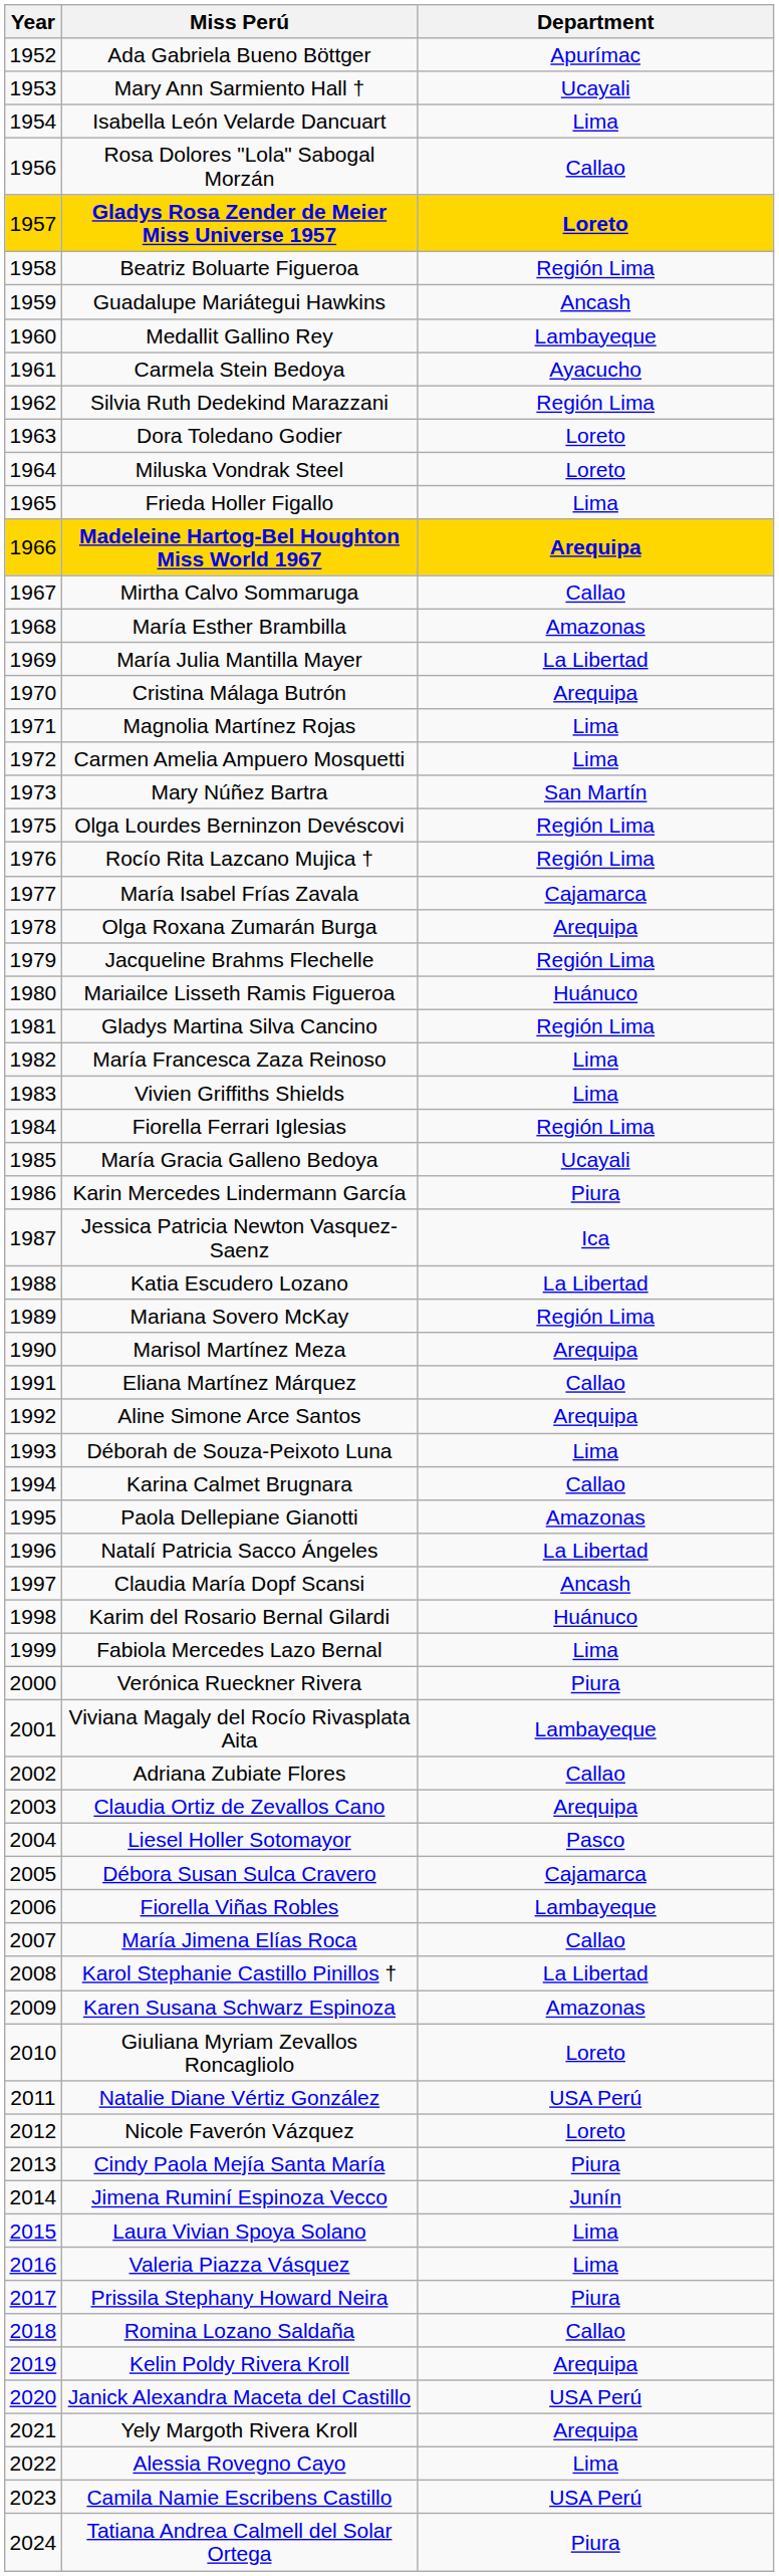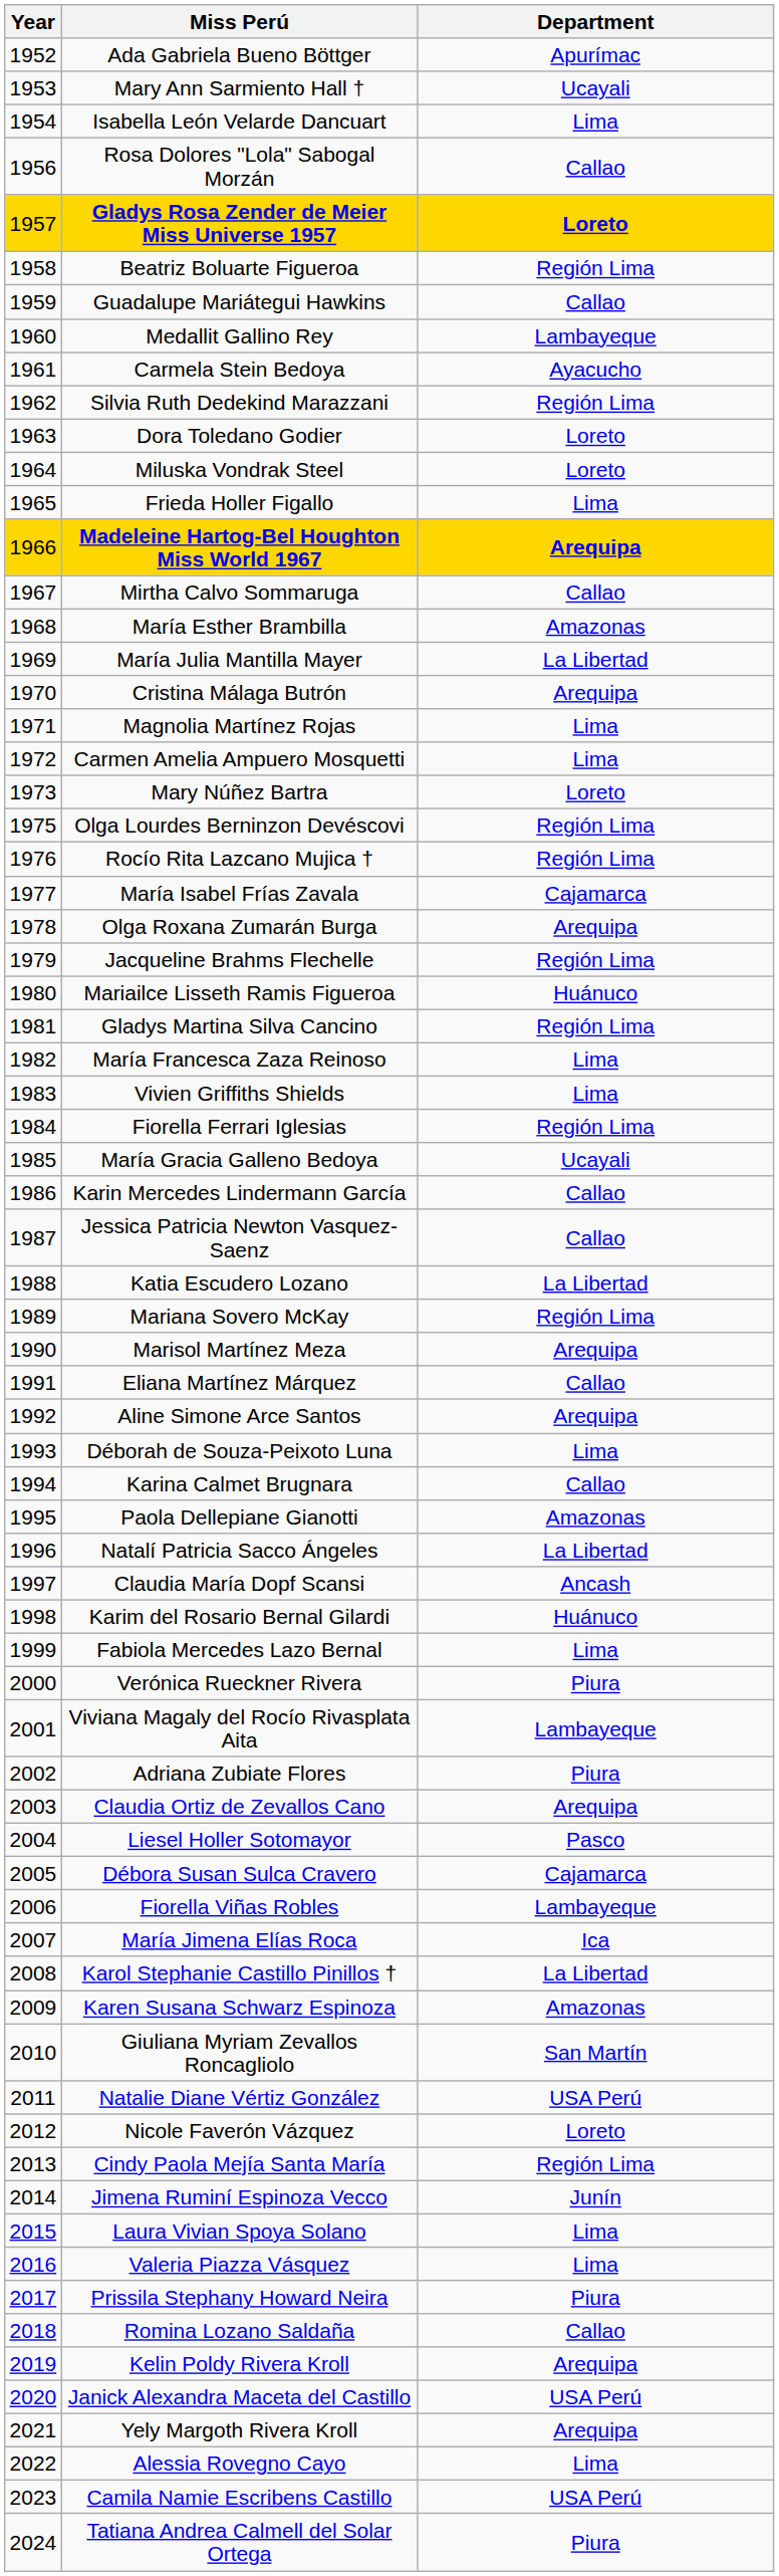Guadalupe Mariátegui Hawkins | Department: Ancash -> Callao
Mary Núñez Bartra | Department: San Martín -> Loreto
Karin Mercedes Lindermann García | Department: Piura -> Callao
Jessica Patricia Newton Vasquez-Saenz | Department: Ica -> Callao
Adriana Zubiate Flores | Department: Callao -> Piura
María Jimena Elías Roca | Department: Callao -> Ica
Giuliana Myriam Zevallos Roncagliolo | Department: Loreto -> San Martín
Cindy Paola Mejía Santa María | Department: Piura -> Región Lima
